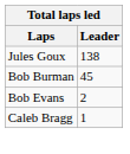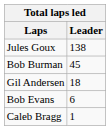+ row: Gil Andersen | 18
Bob Evans | Leader: 2 -> 6
